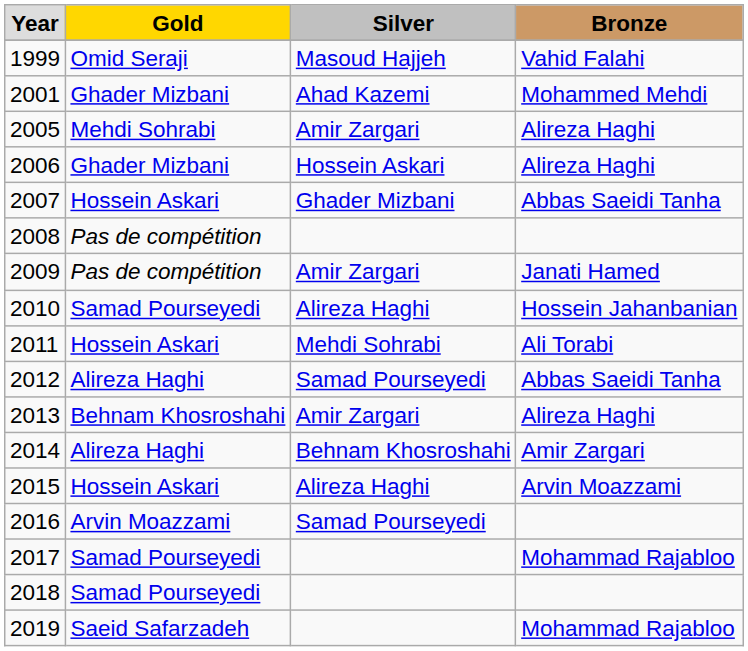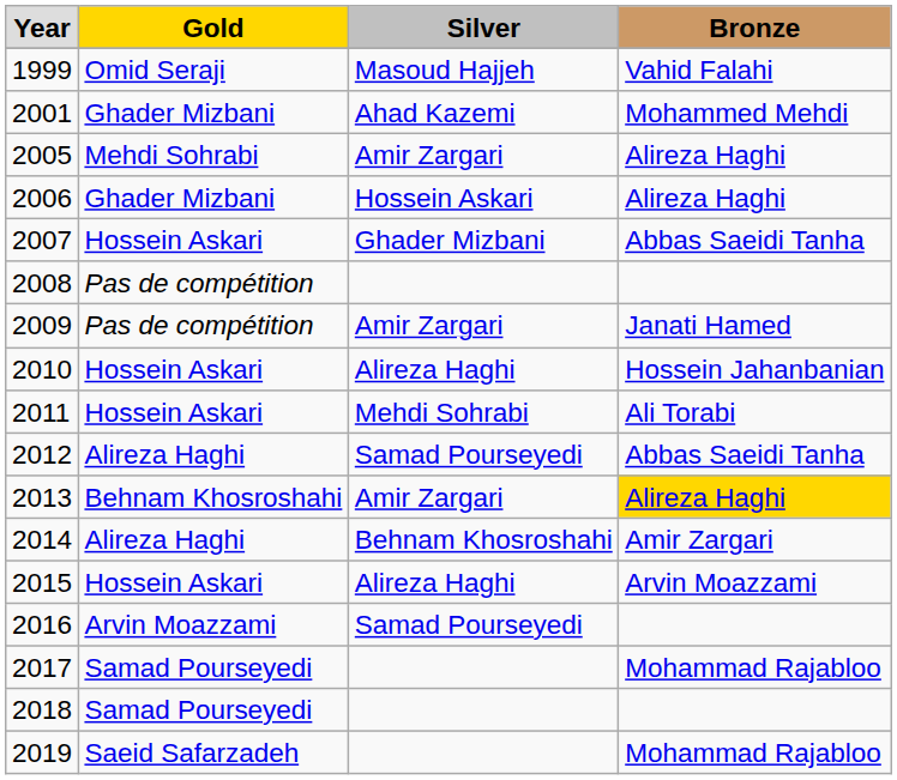2010 | column 2: Samad Pourseyedi -> Hossein Askari
2013 | column 4: no background -> gold background
